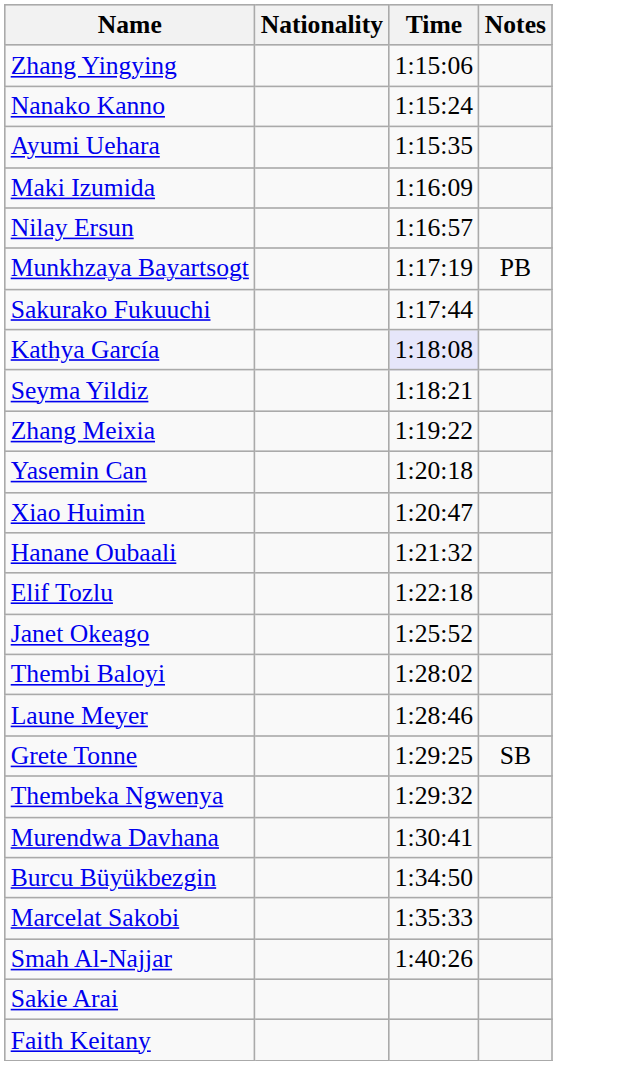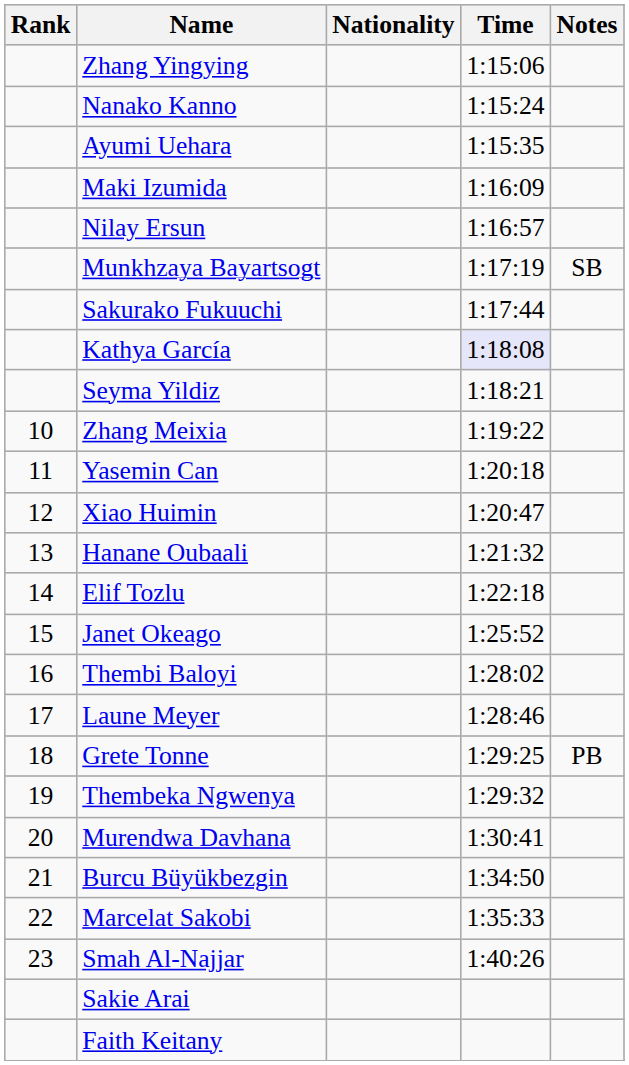+ column: Rank | 10 | 11 | 12 | 13 | 14 | 15 | 16 | 17 | 18 | 19 | 20 | 21 | 22 | 23
Munkhzaya Bayartsogt | Notes: PB -> SB
Grete Tonne | Notes: SB -> PB
